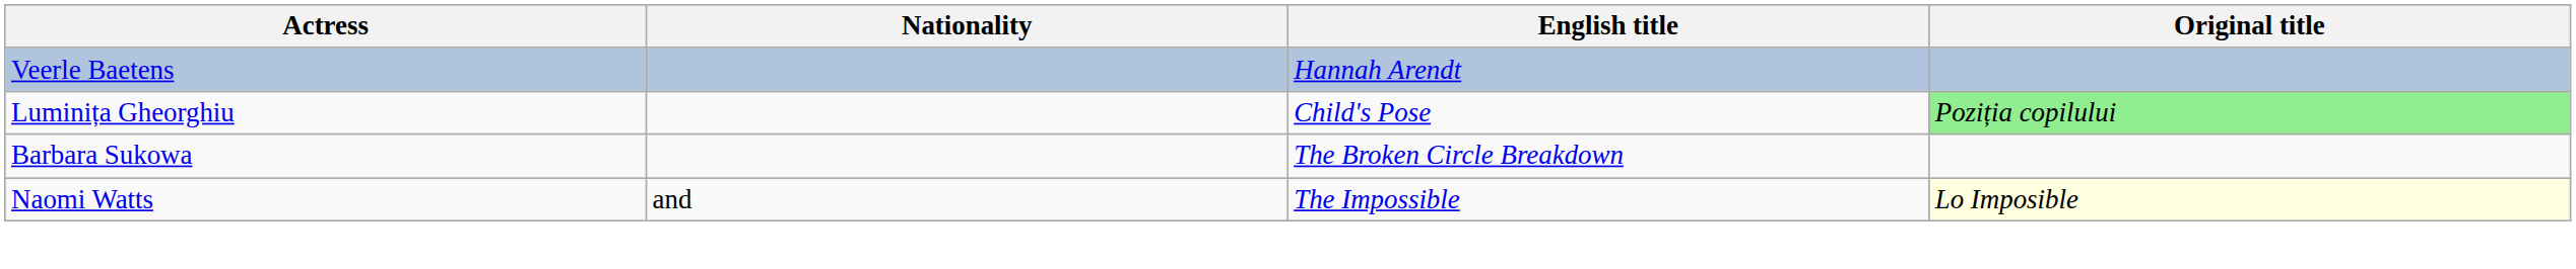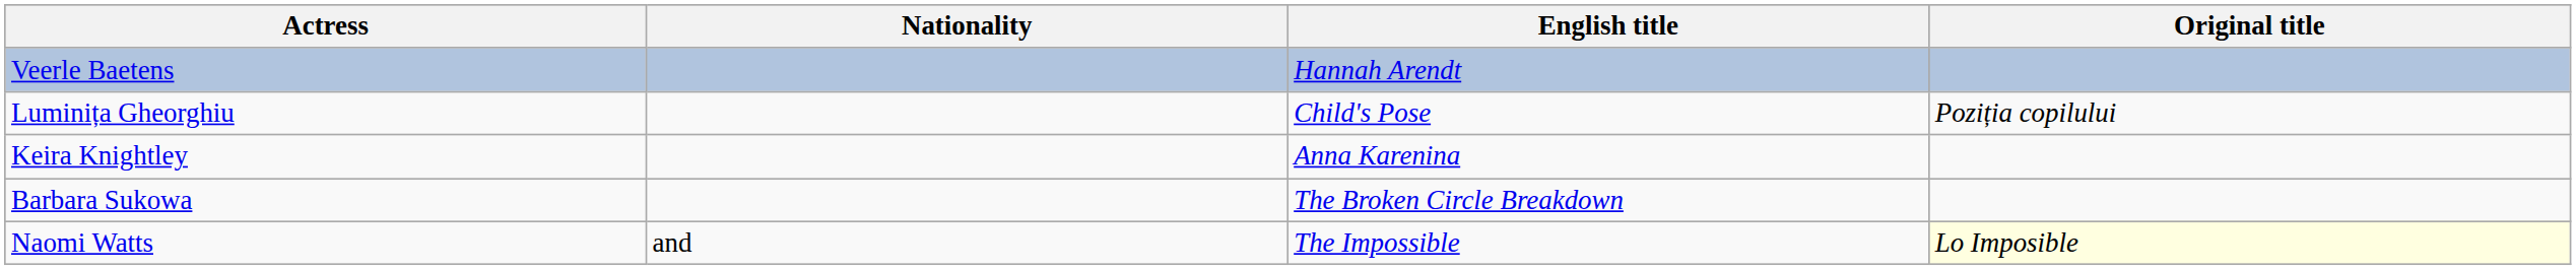Luminița Gheorghiu | Original title: lightgreen background -> no background
+ row: Keira Knightley | Anna Karenina
